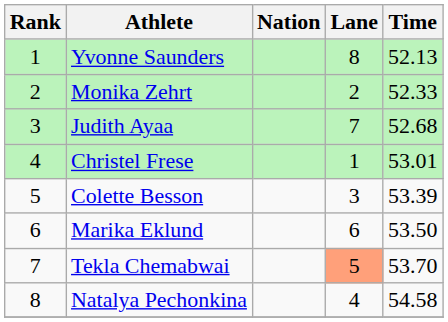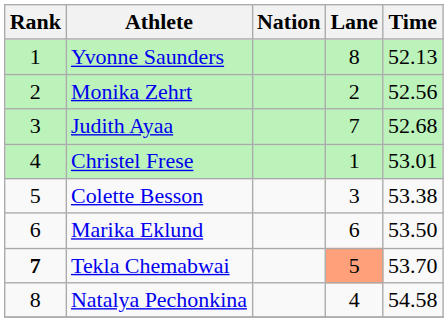Monika Zehrt | Time: 52.33 -> 52.56
Colette Besson | Time: 53.39 -> 53.38
Tekla Chemabwai | Rank: normal -> bold
